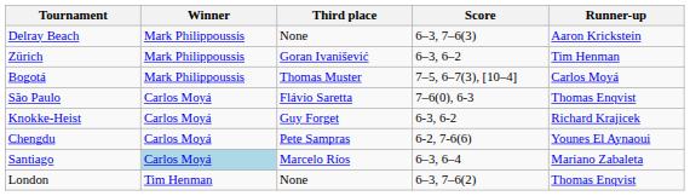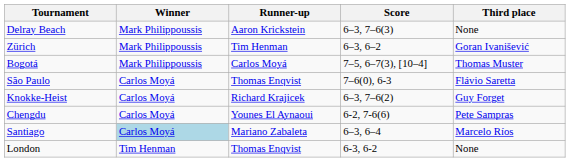columns swapped: Runner-up <-> Third place
Knokke-Heist | Score: 6-3, 6-2 -> 6–3, 7–6(2)
London | Score: 6–3, 7–6(2) -> 6-3, 6-2
